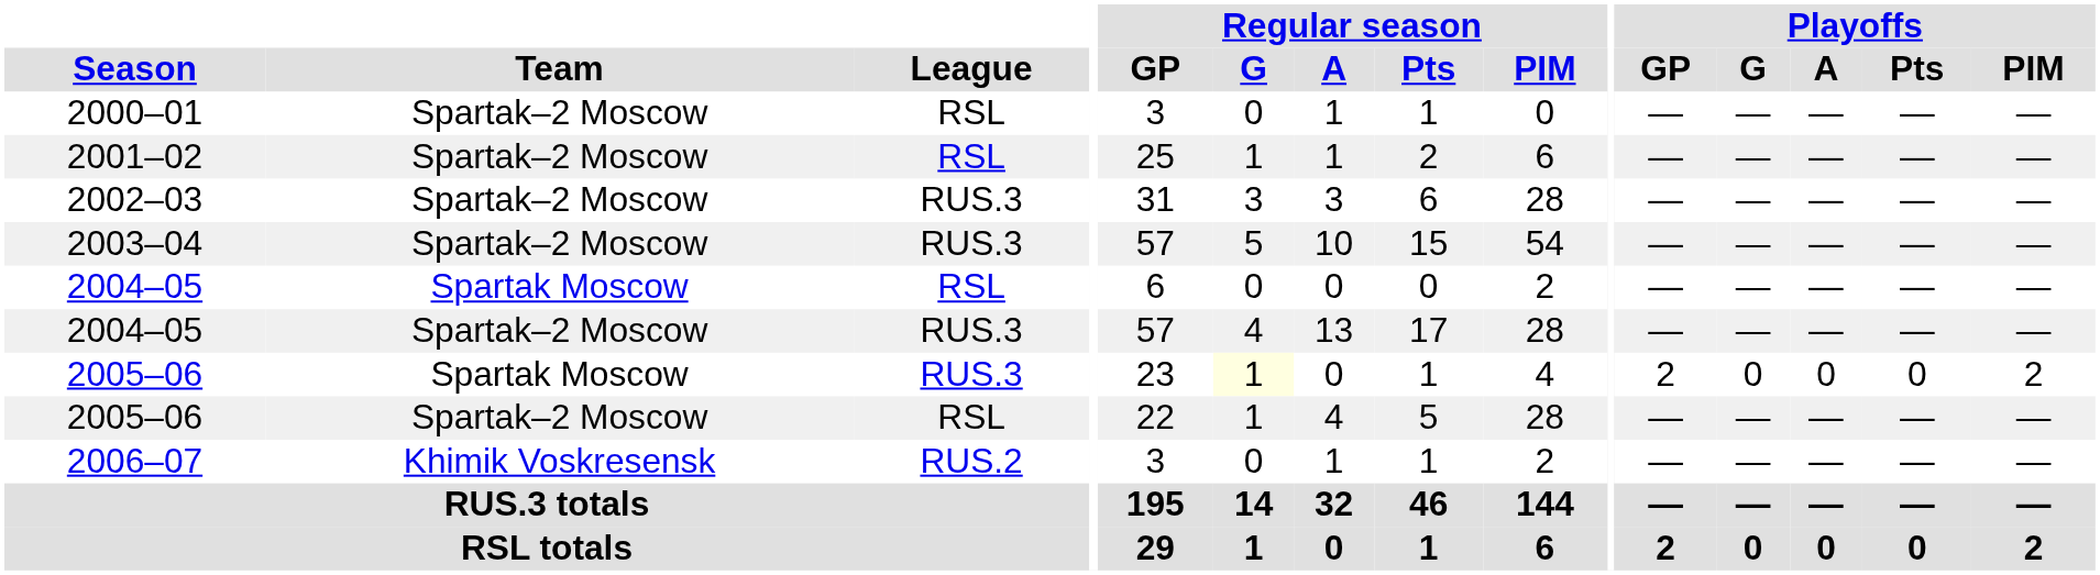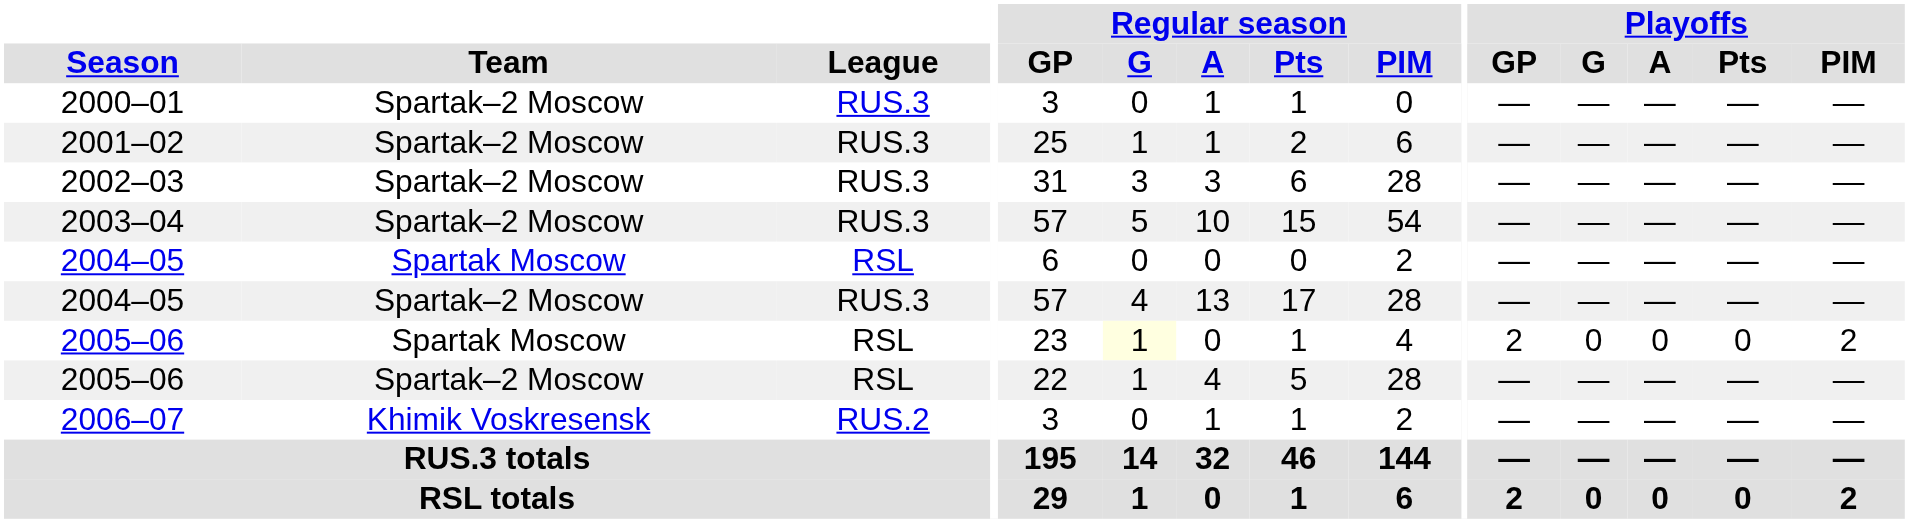2000–01 | League: RSL -> RUS.3
2001–02 | League: RSL -> RUS.3
2005–06 / Spartak Moscow | League: RUS.3 -> RSL
